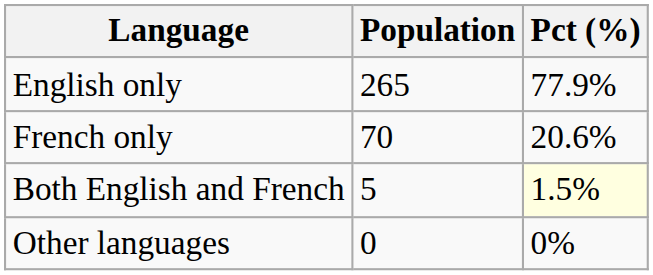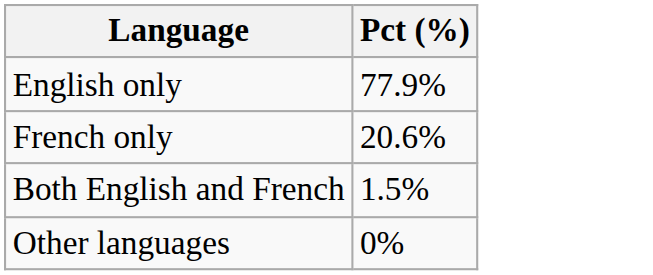- column: Population | 265 | 70 | 5 | 0
Both English and French | Pct (%): lightyellow background -> no background
